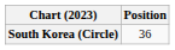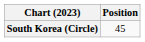South Korea (Circle) | Position: 36 -> 45
